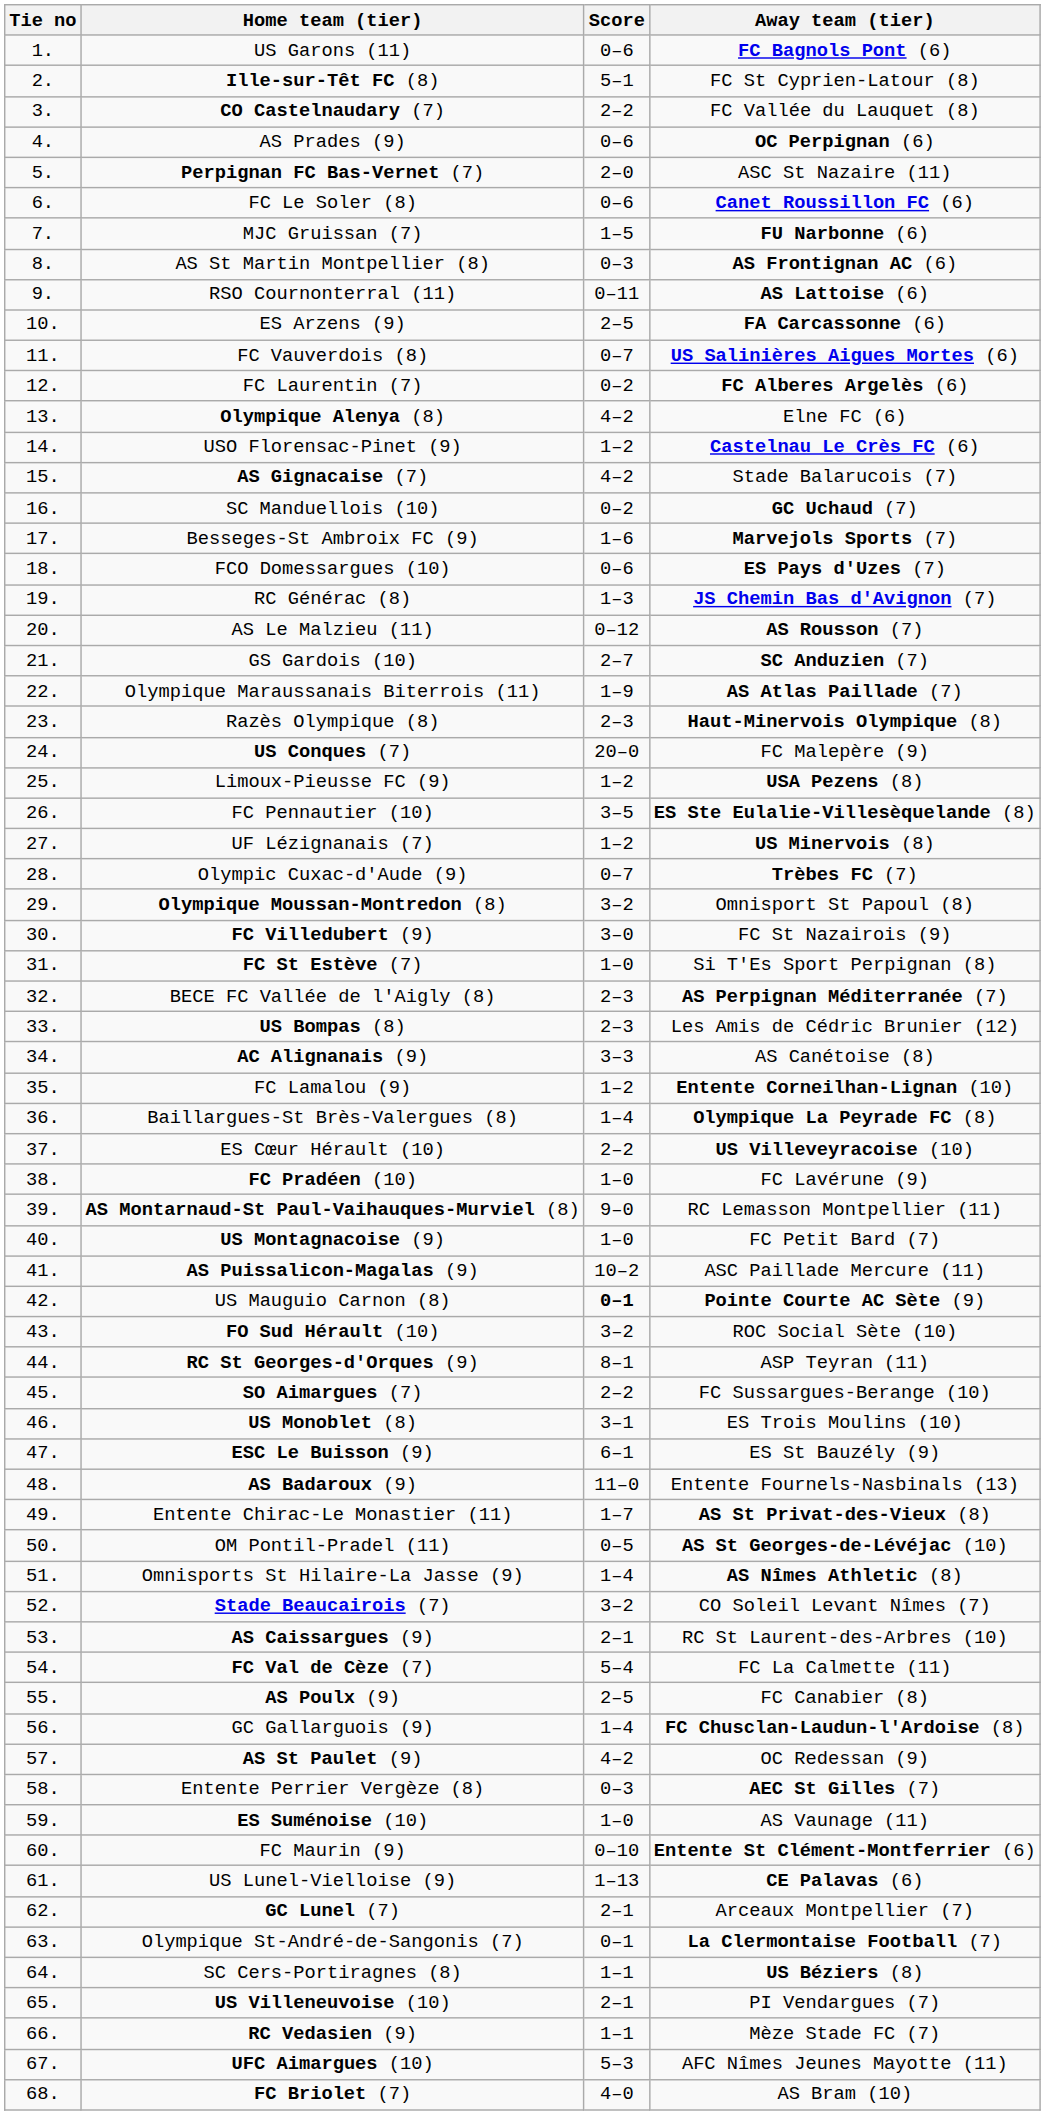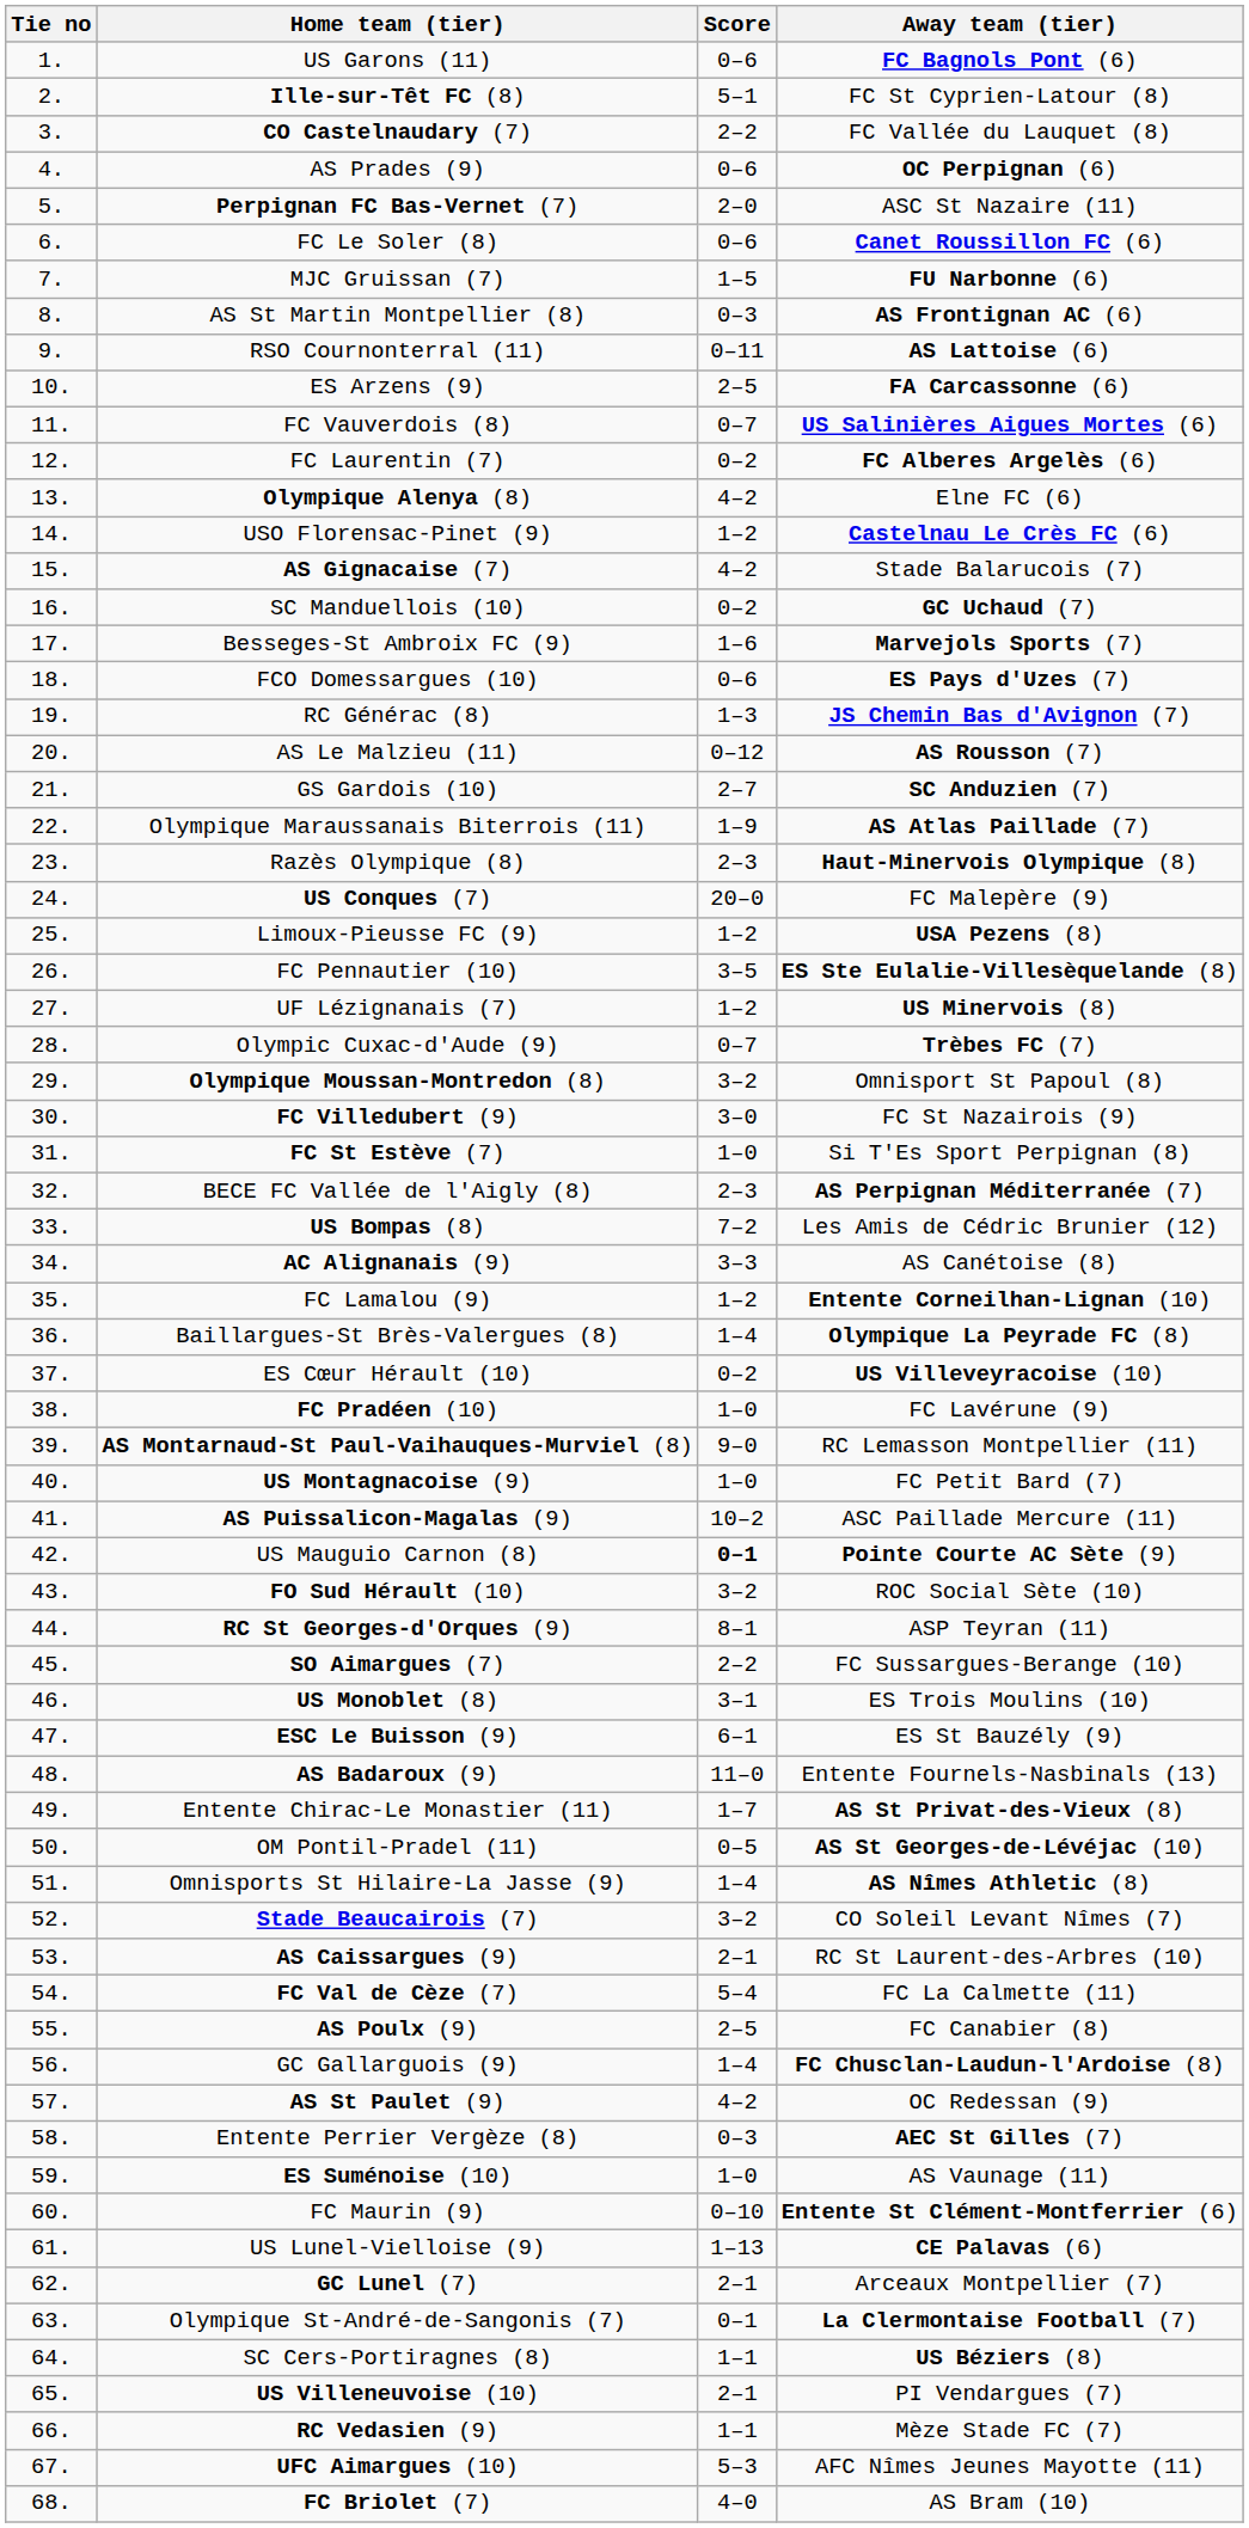US Bompas (8) | Score: 2–3 -> 7–2
ES Cœur Hérault (10) | Score: 2–2 -> 0–2
